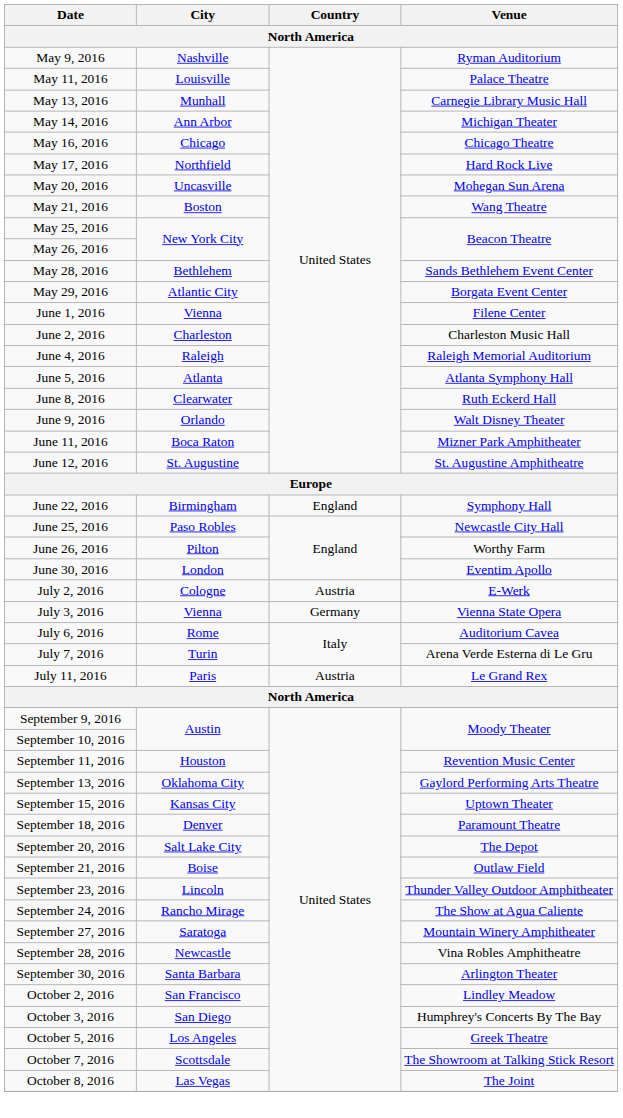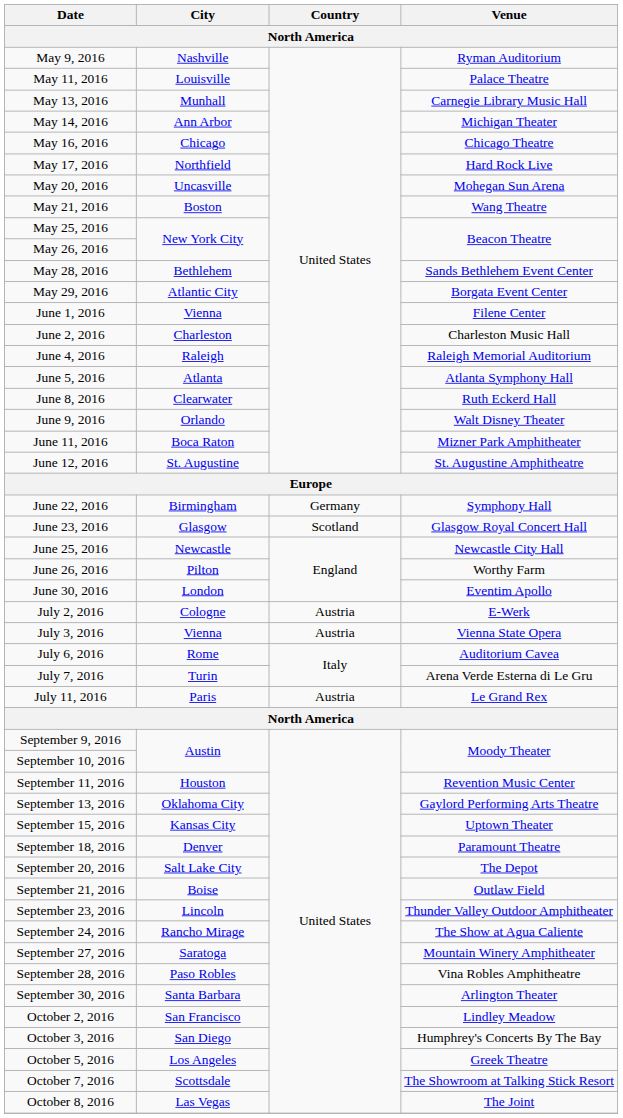June 22, 2016 | Country: England -> Germany
+ row: June 23, 2016 | Glasgow | Scotland | Glasgow Royal Concert Hall
June 25, 2016 | City: Paso Robles -> Newcastle
July 3, 2016 | Country: Germany -> Austria
September 28, 2016 | City: Newcastle -> Paso Robles
